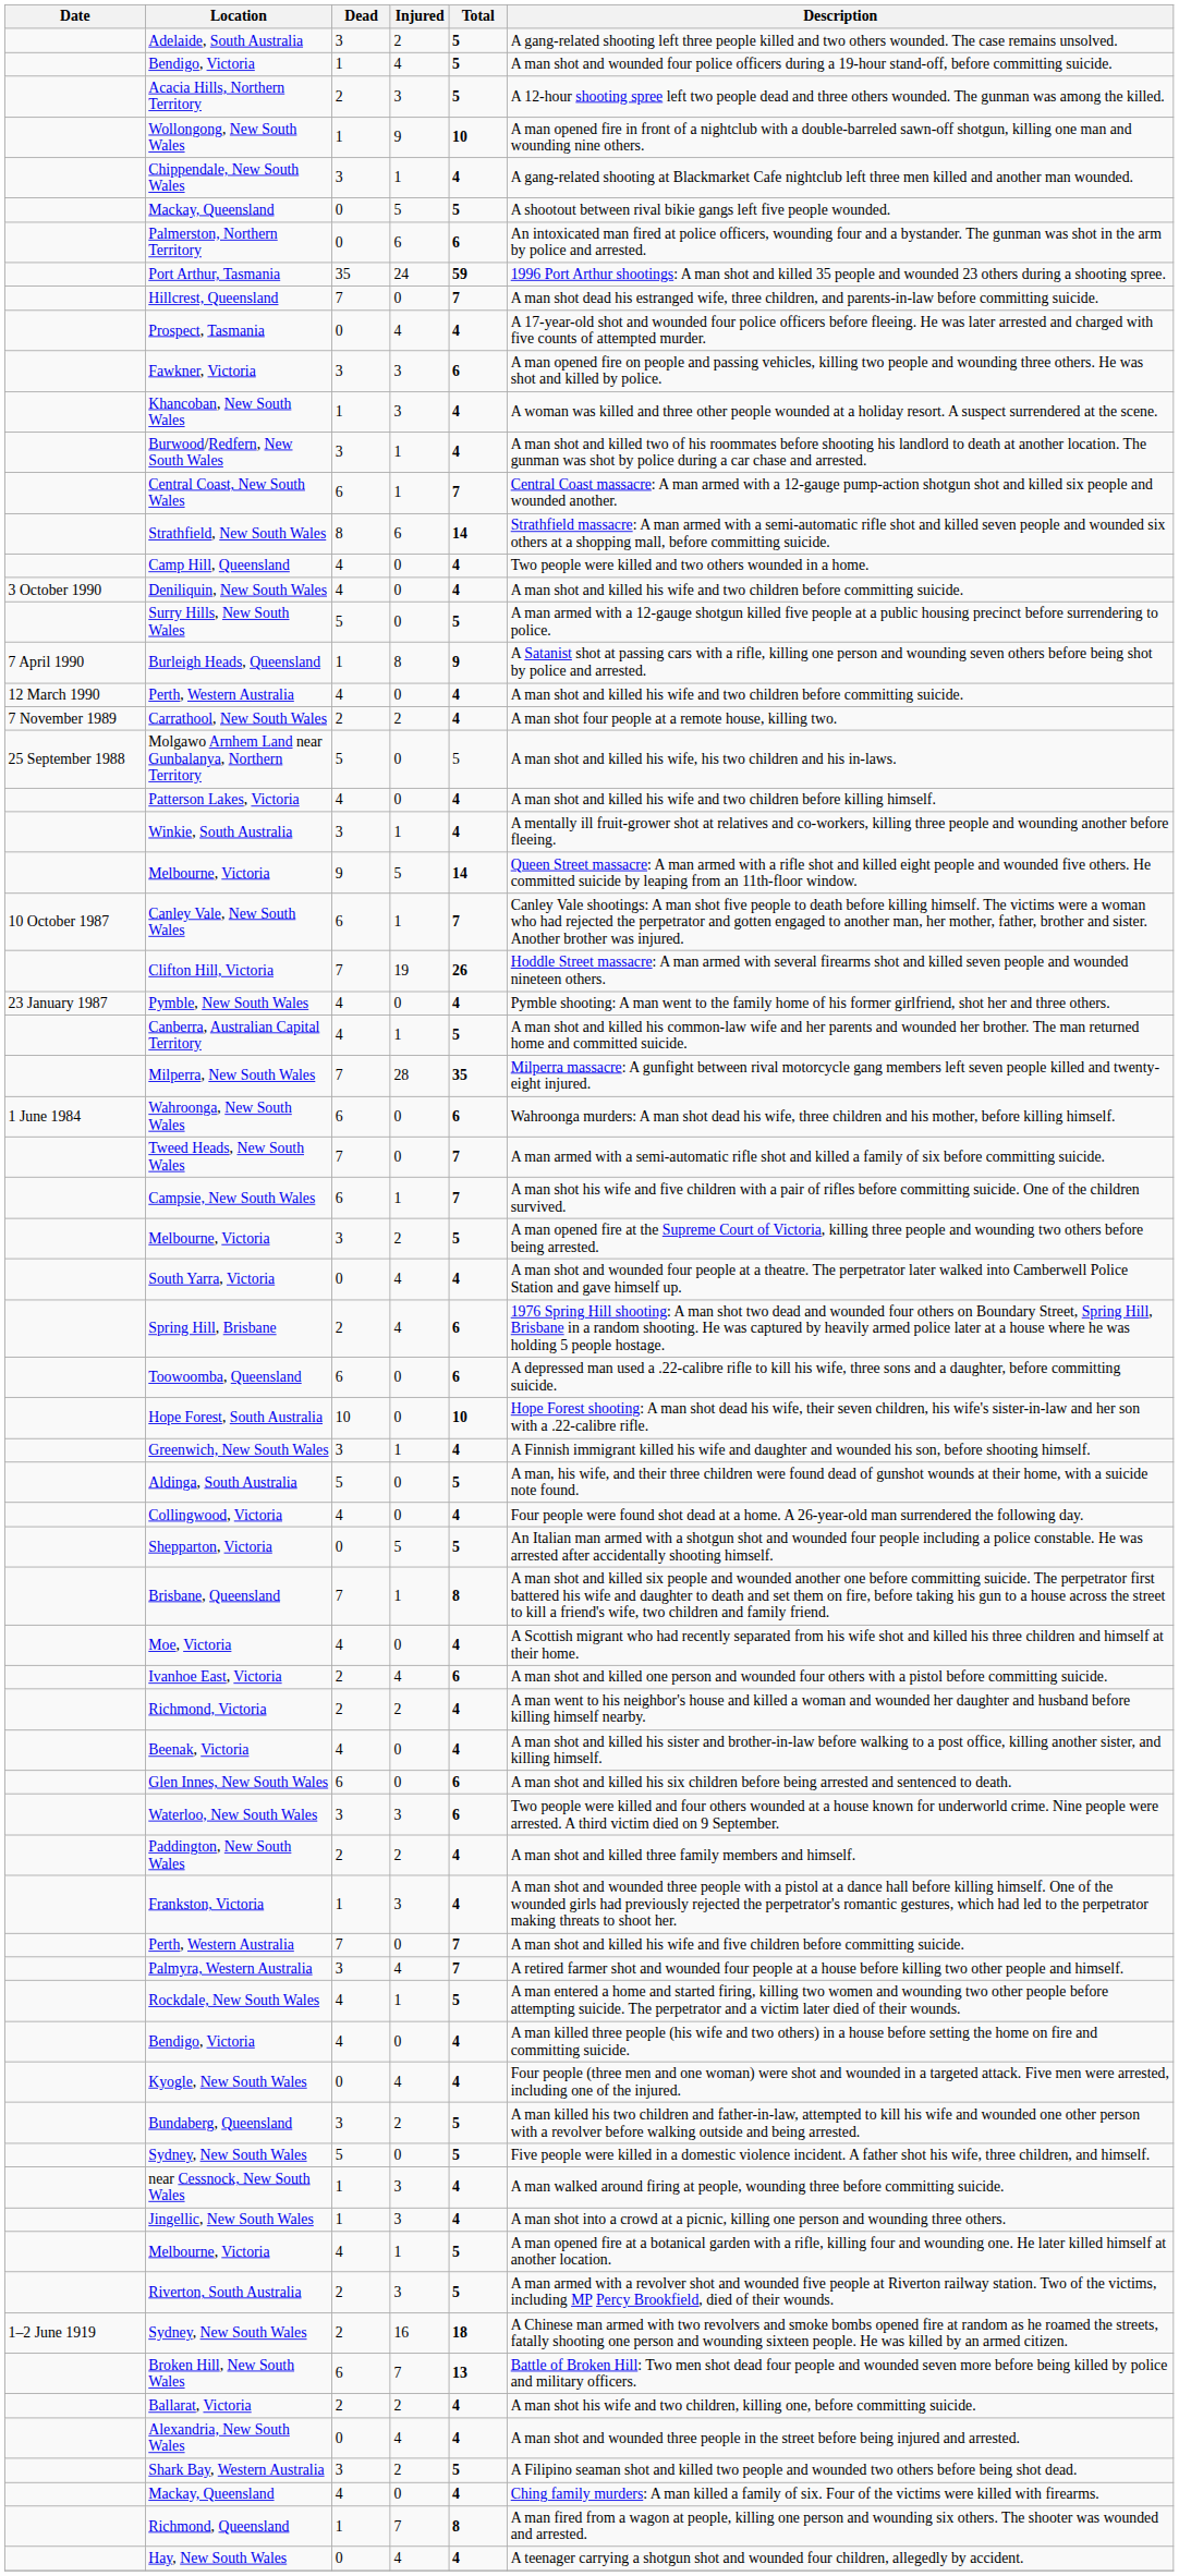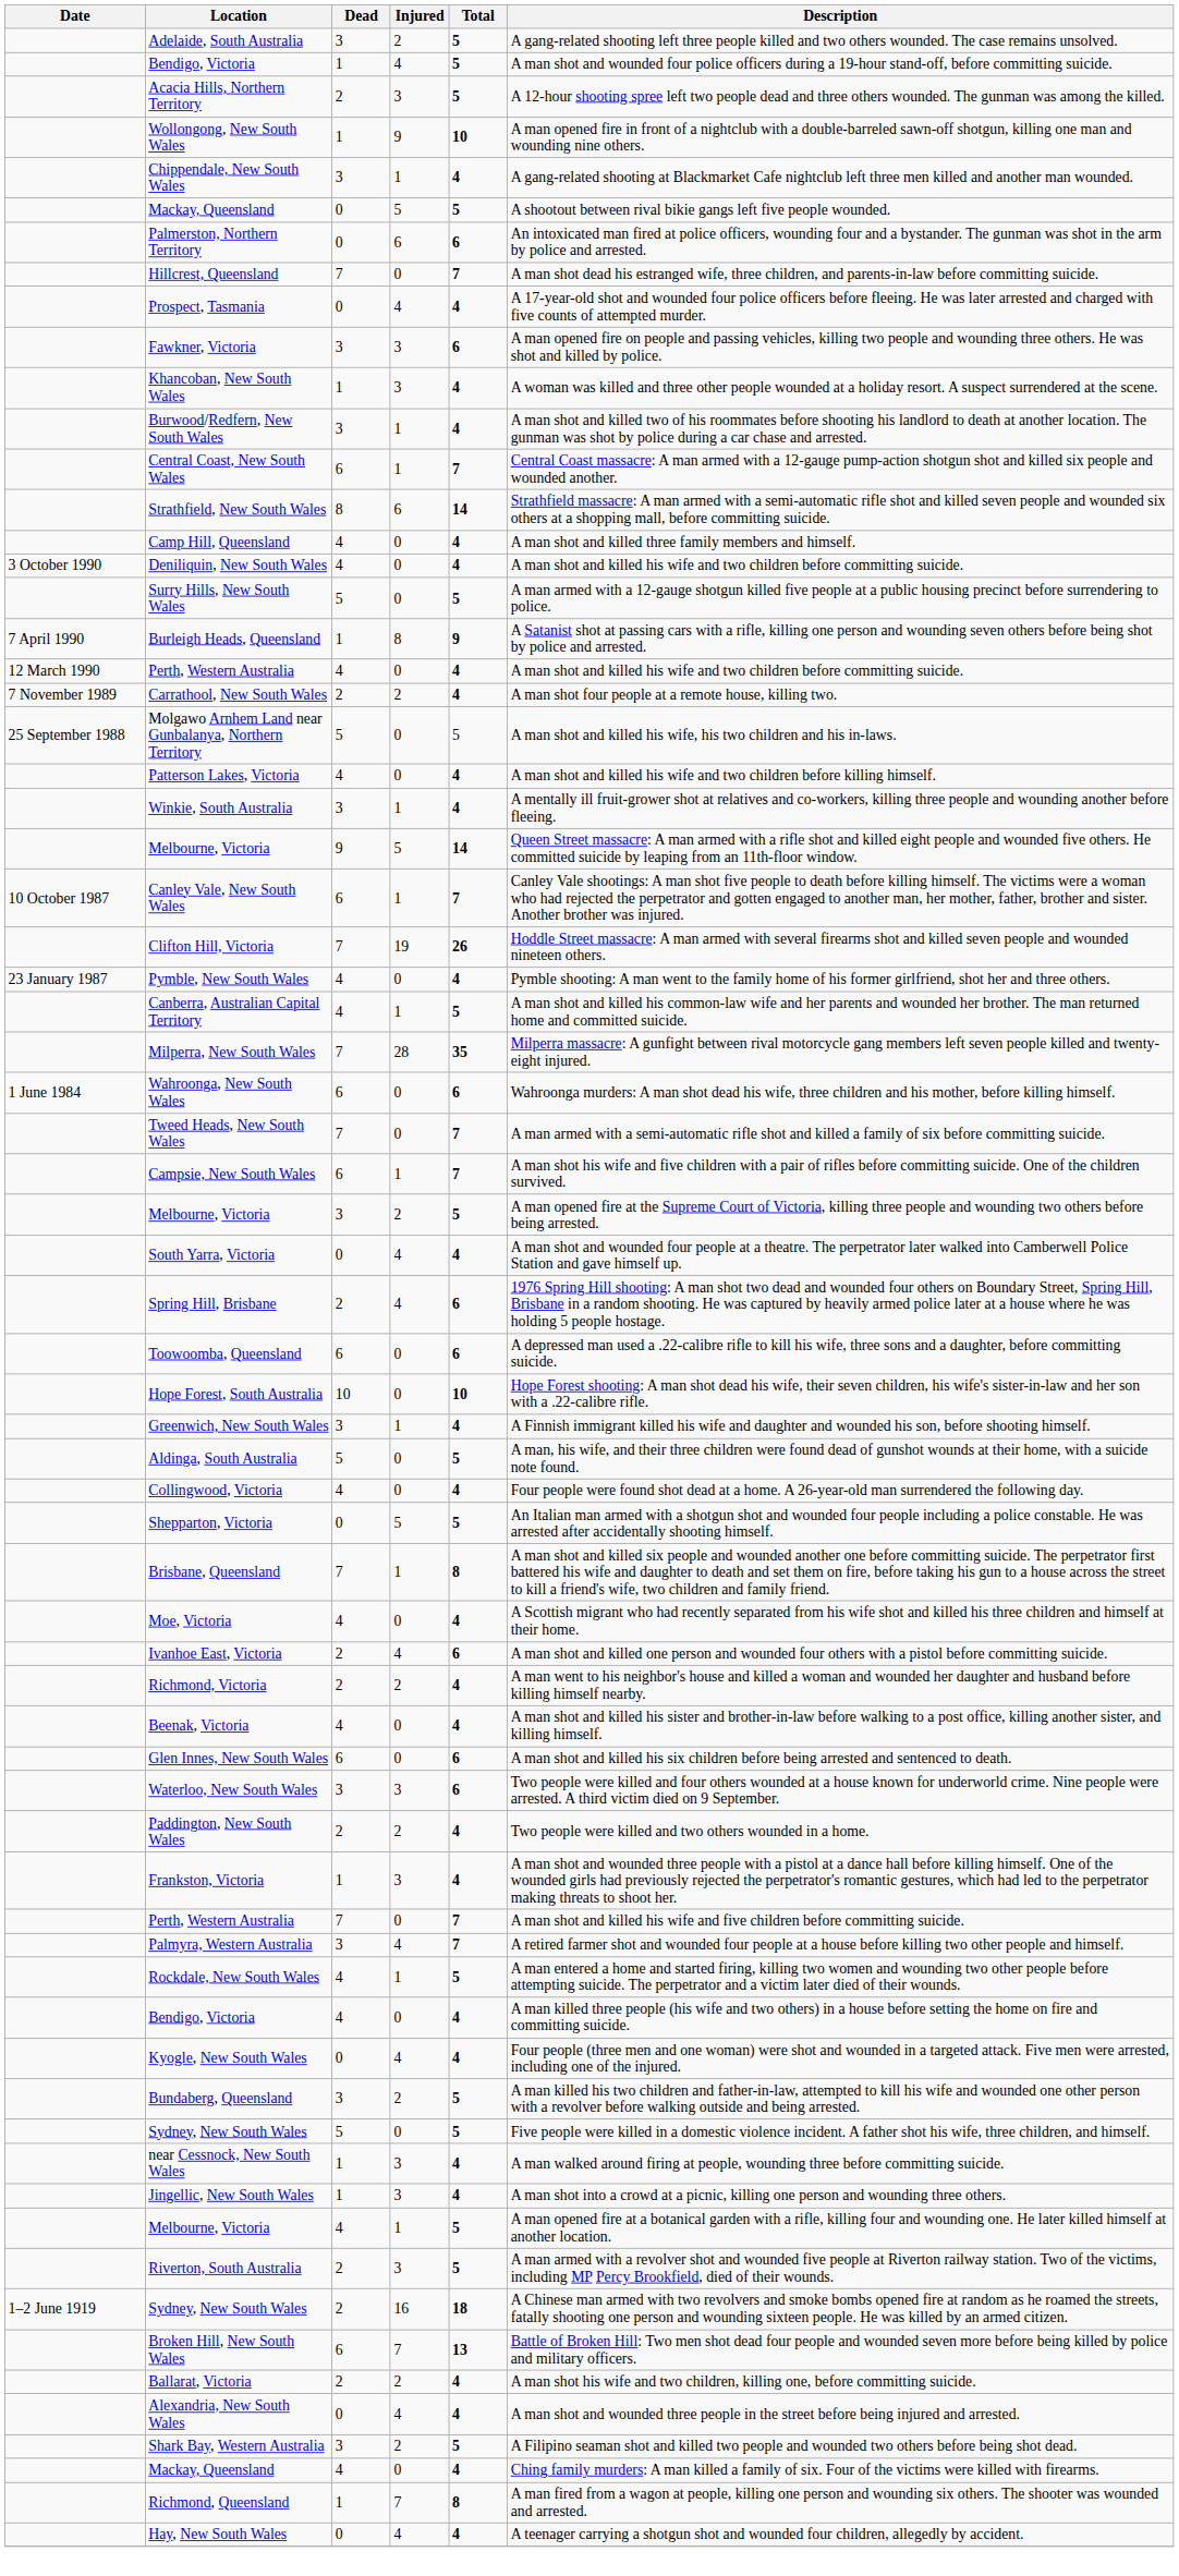- row: Port Arthur, Tasmania | 35 | 24 | 59 | 1996 Port Arthur shootings: A man shot and killed 35 people and wounded 23 others during a shooting spree.
Camp Hill, Queensland | Description: Two people were killed and two others wounded in a home. -> A man shot and killed three family members and himself.
Paddington, New South Wales | Description: A man shot and killed three family members and himself. -> Two people were killed and two others wounded in a home.
